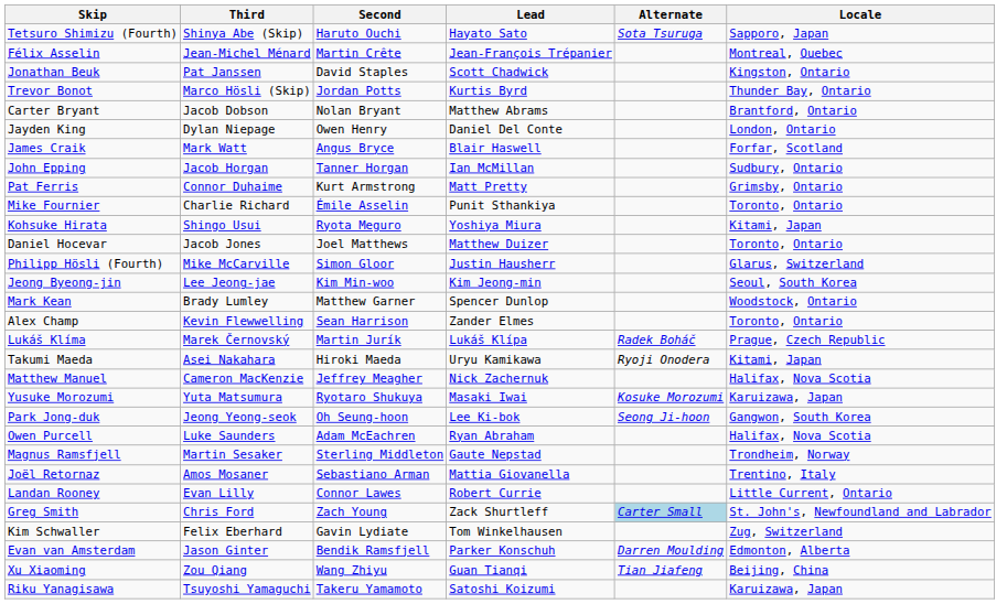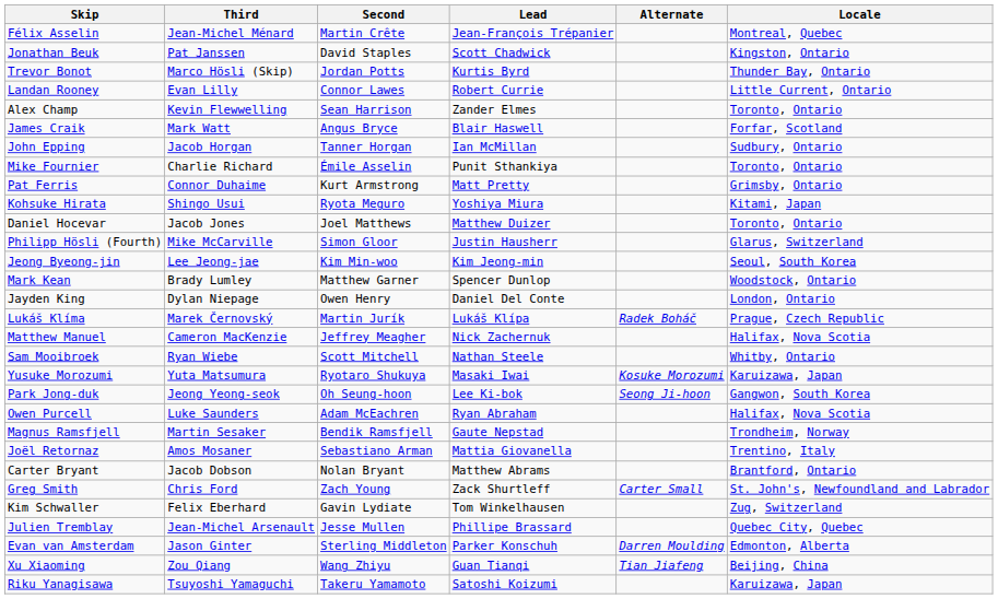- row: Tetsuro Shimizu (Fourth) | Shinya Abe (Skip) | Haruto Ouchi | Hayato Sato | Sota Tsuruga | Sapporo, Japan
rows swapped: Carter Bryant <-> Landan Rooney
rows swapped: Alex Champ <-> Jayden King
rows swapped: Pat Ferris <-> Mike Fournier
- row: Takumi Maeda | Asei Nakahara | Hiroki Maeda | Uryu Kamikawa | Ryoji Onodera | Kitami, Japan
+ row: Sam Mooibroek | Ryan Wiebe | Scott Mitchell | Nathan Steele | Whitby, Ontario
Magnus Ramsfjell | Second: Sterling Middleton -> Bendik Ramsfjell
Greg Smith | Alternate: lightblue background -> no background
+ row: Julien Tremblay | Jean-Michel Arsenault | Jesse Mullen | Phillipe Brassard | Quebec City, Quebec
Evan van Amsterdam | Second: Bendik Ramsfjell -> Sterling Middleton
